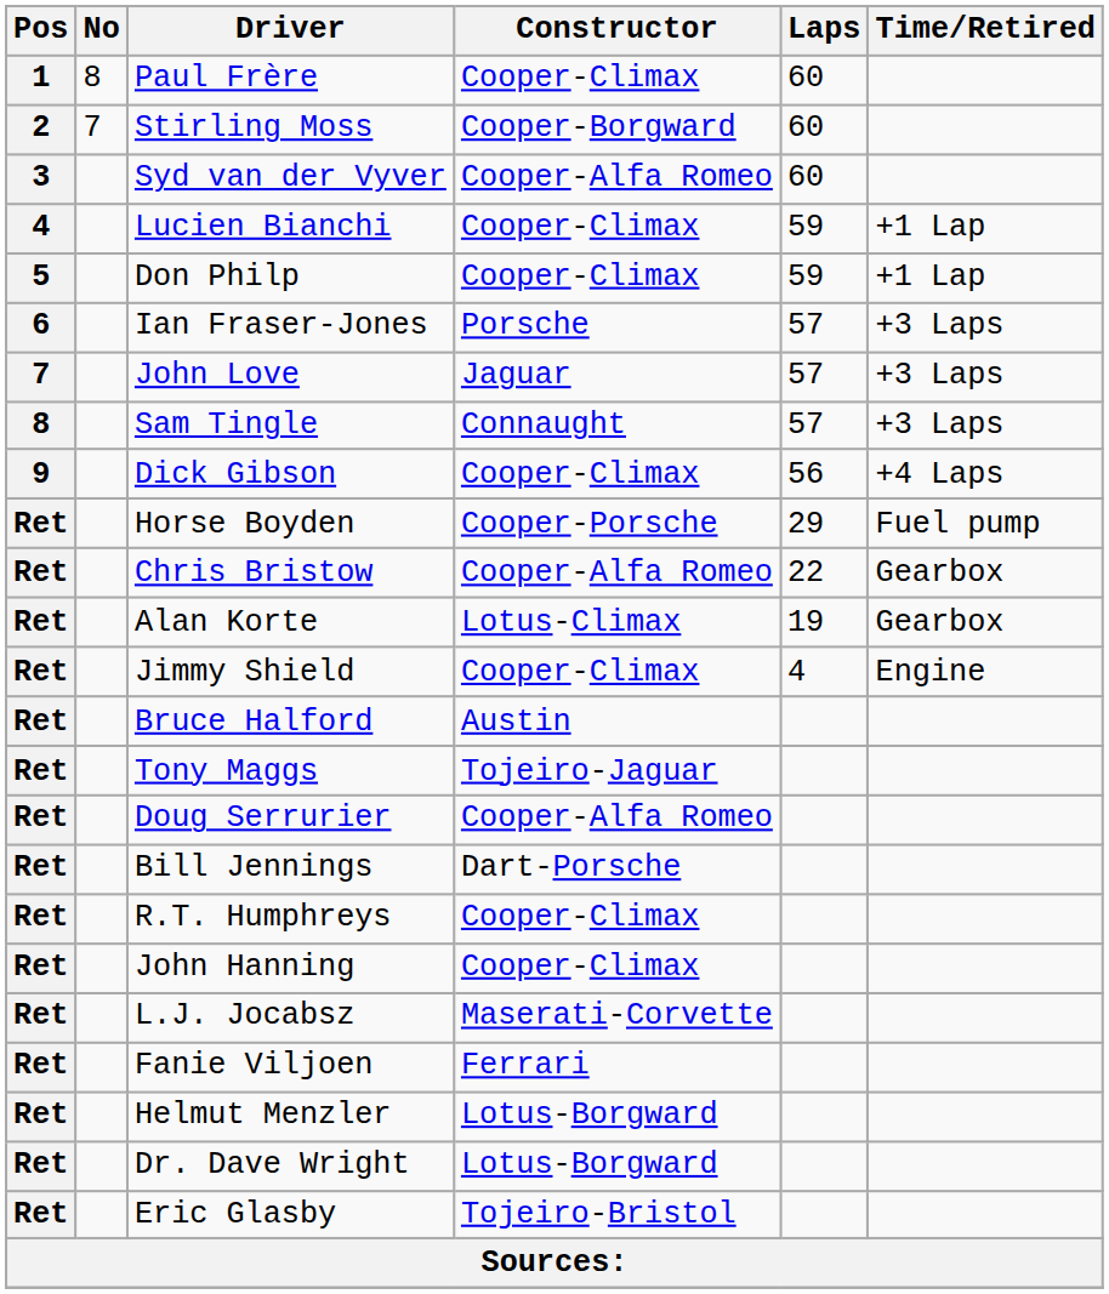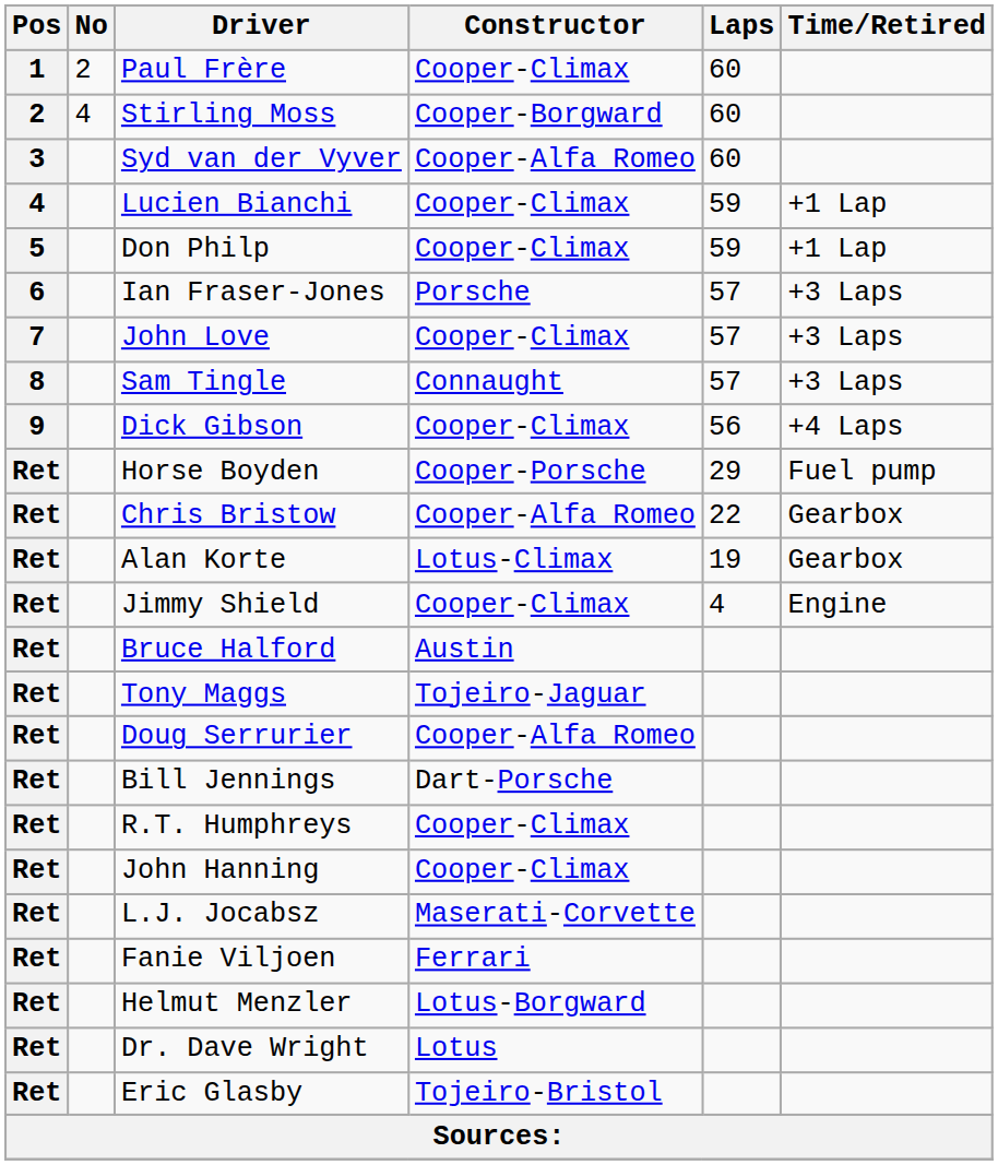Paul Frère | No: 8 -> 2
Stirling Moss | No: 7 -> 4
John Love | Constructor: Jaguar -> Cooper-Climax
Dr. Dave Wright | Constructor: Lotus-Borgward -> Lotus
